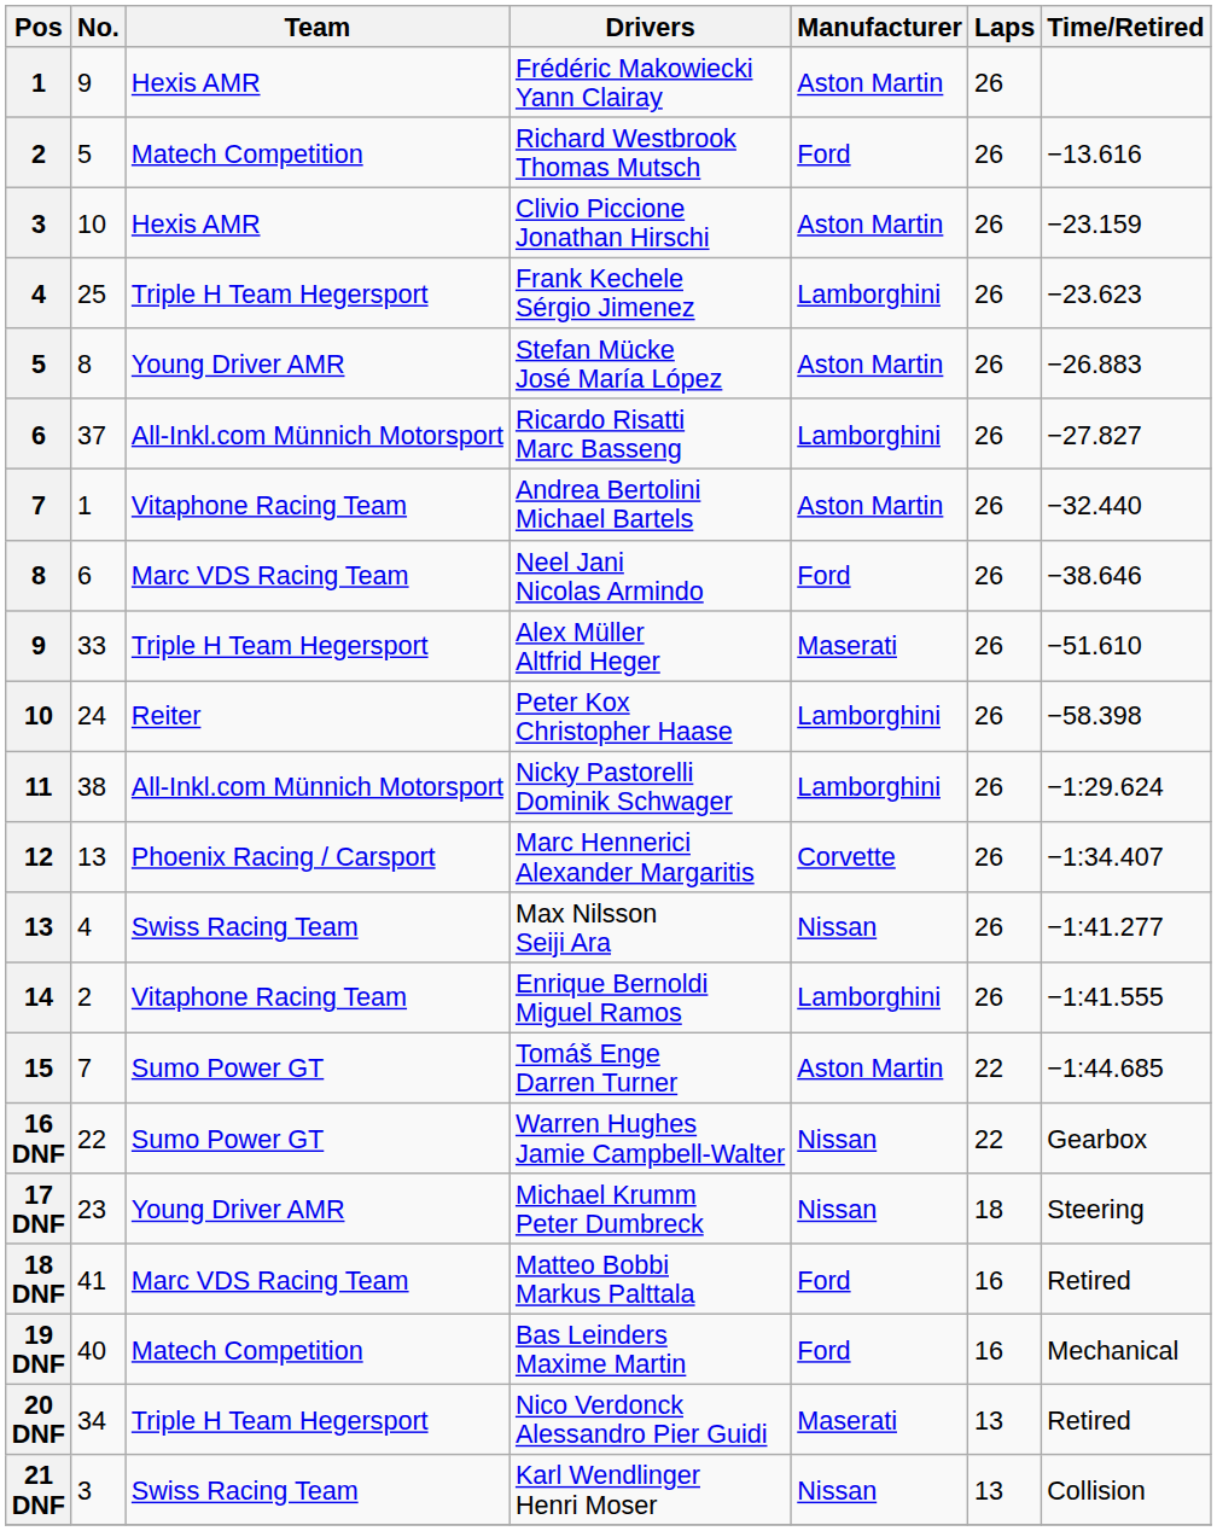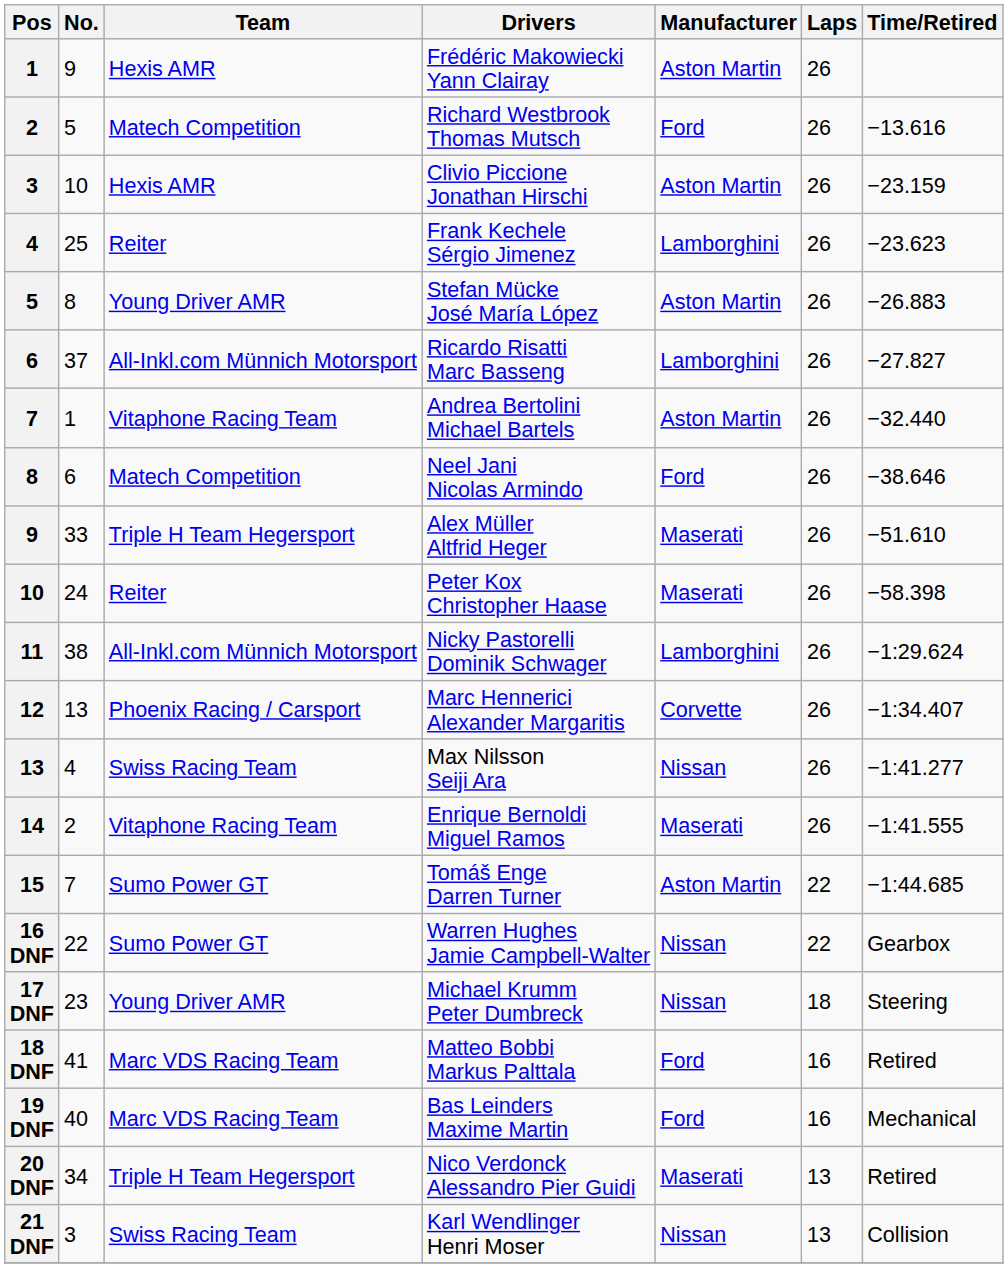Frank Kechele Sérgio Jimenez | Team: Triple H Team Hegersport -> Reiter
Neel Jani Nicolas Armindo | Team: Marc VDS Racing Team -> Matech Competition
Peter Kox Christopher Haase | Manufacturer: Lamborghini -> Maserati
Enrique Bernoldi Miguel Ramos | Manufacturer: Lamborghini -> Maserati
Bas Leinders Maxime Martin | Team: Matech Competition -> Marc VDS Racing Team
